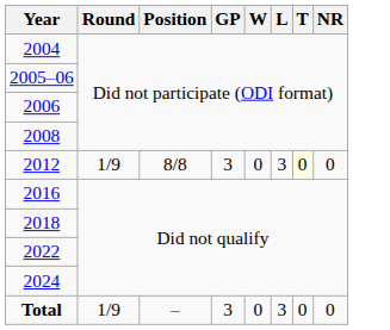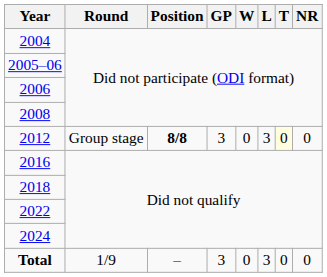2012 | Round: 1/9 -> Group stage
2012 | Position: normal -> bold
